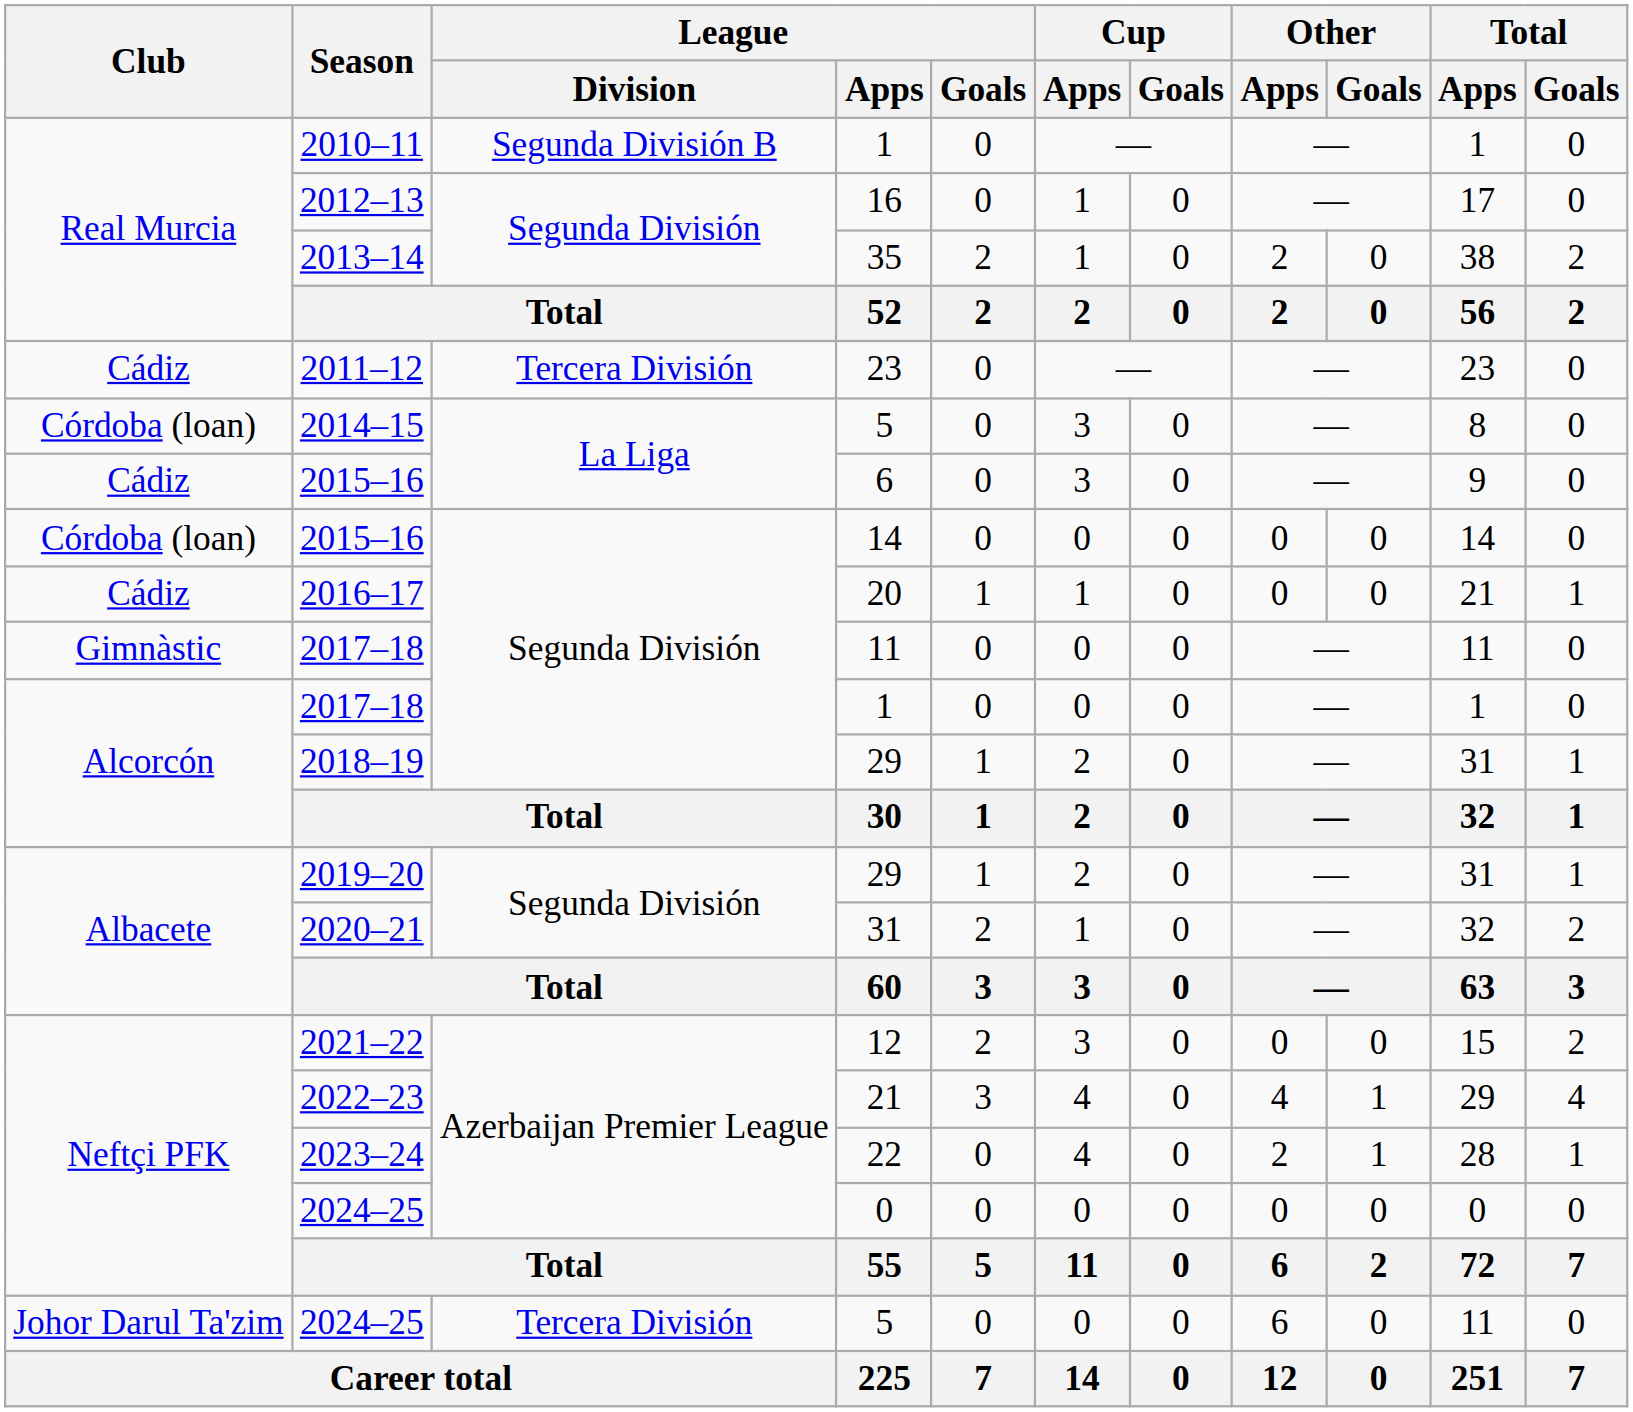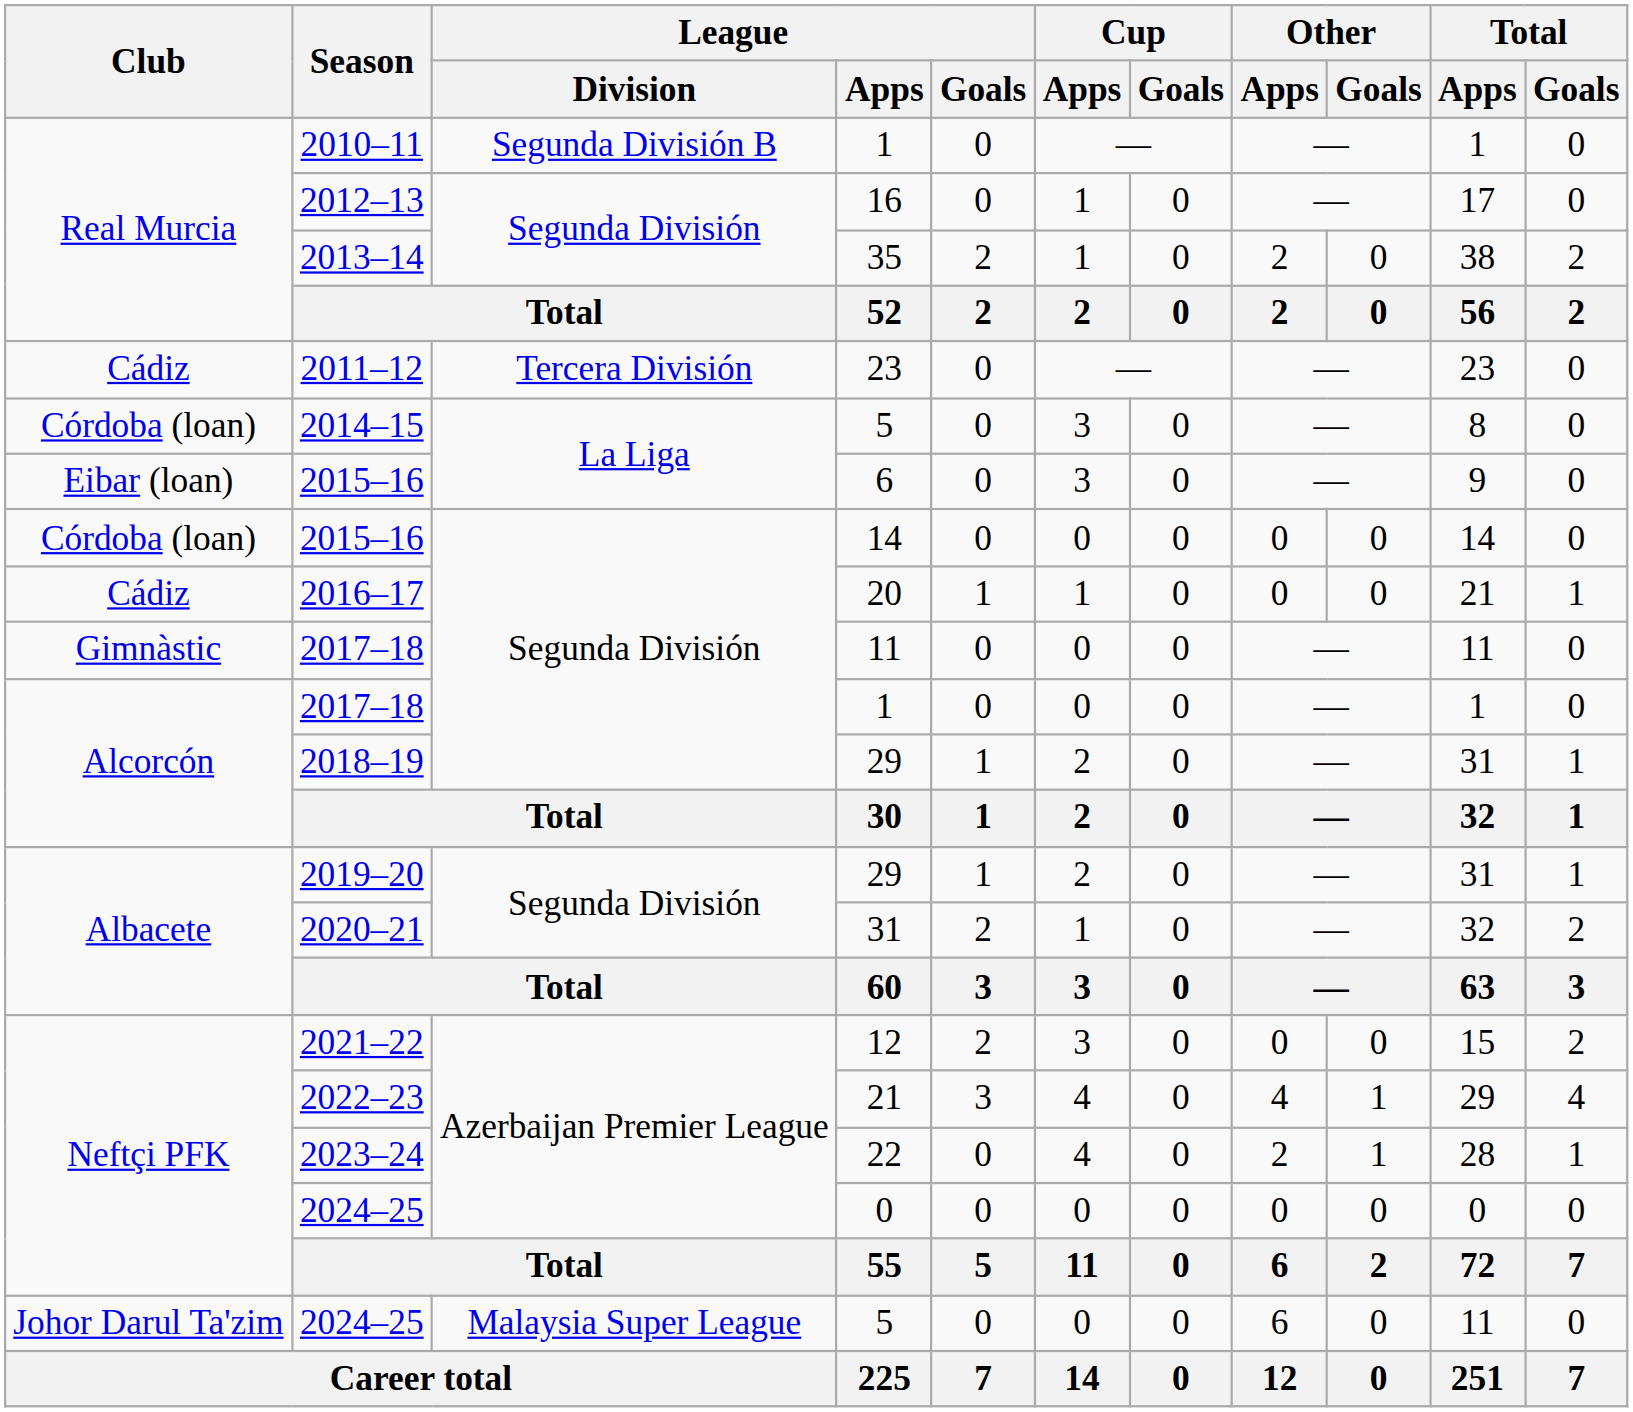2015–16 / 6 | Club: Cádiz -> Eibar (loan)
2024–25 / 5 | League / Division: Tercera División -> Malaysia Super League
